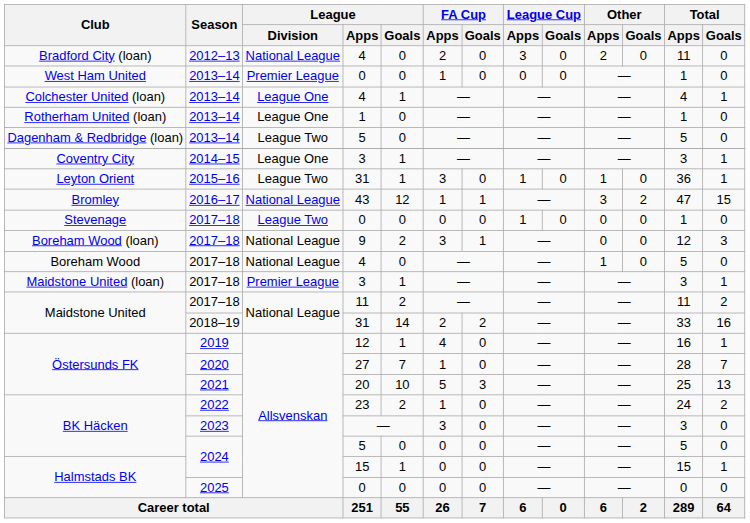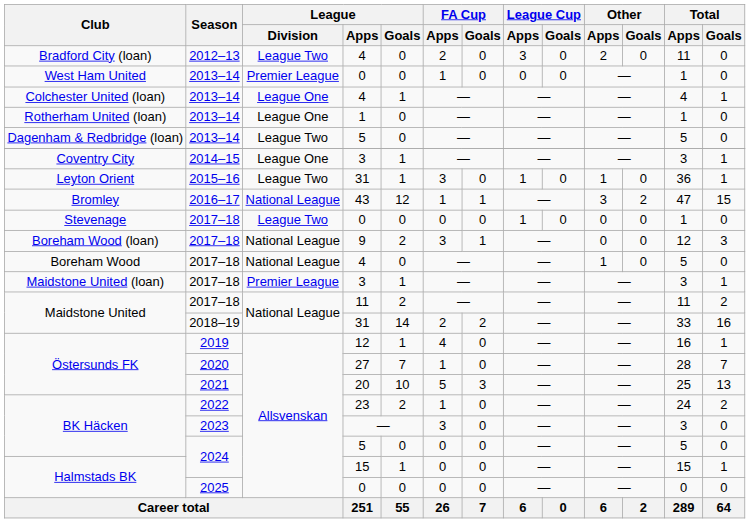Bradford City (loan) | League / Division: National League -> League Two
